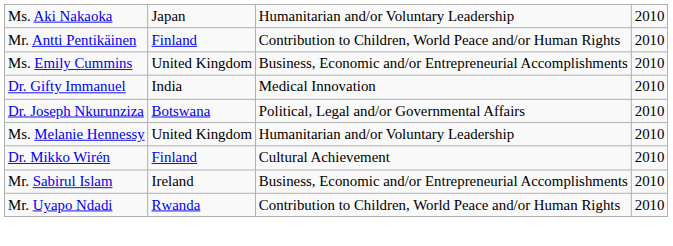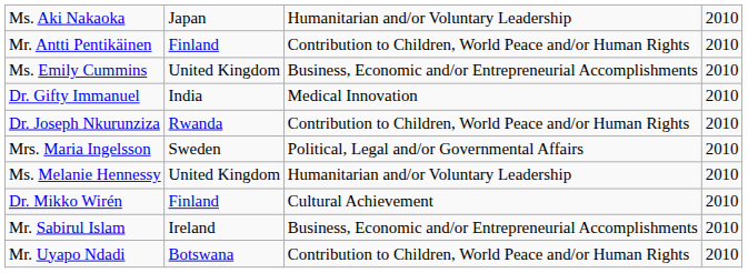Dr. Joseph Nkurunziza | column 2: Botswana -> Rwanda
Dr. Joseph Nkurunziza | column 3: Political, Legal and/or Governmental Affairs -> Contribution to Children, World Peace and/or Human Rights
+ row: Mrs. Maria Ingelsson | Sweden | Political, Legal and/or Governmental Affairs | 2010
Mr. Uyapo Ndadi | column 2: Rwanda -> Botswana
